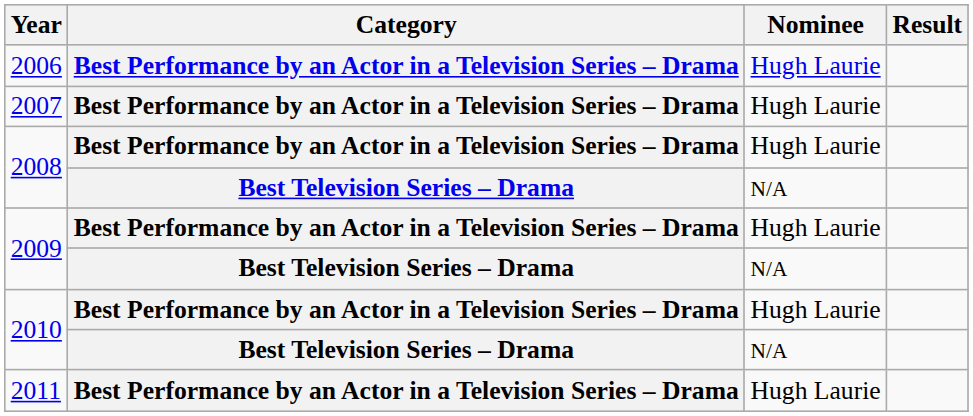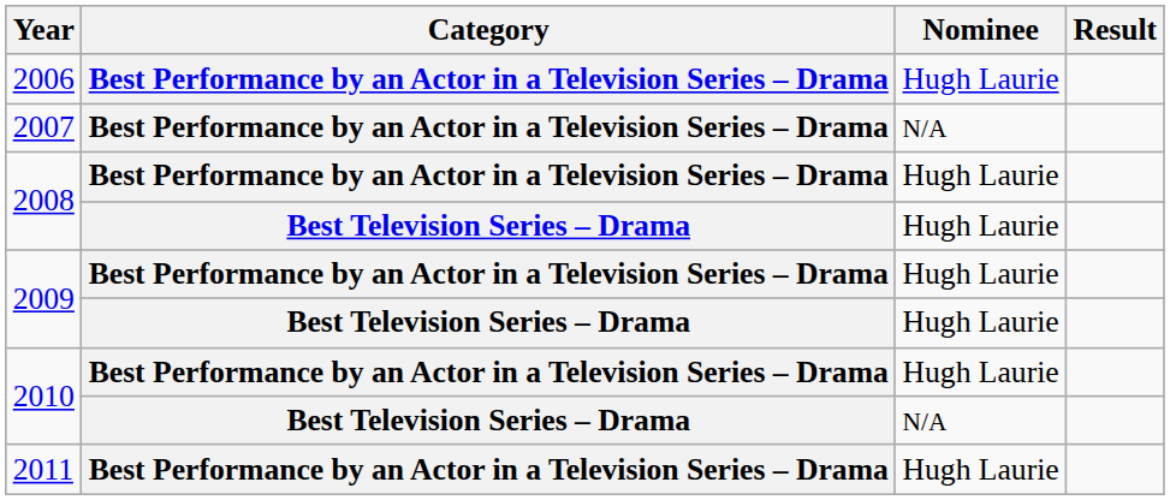2007 | Nominee: Hugh Laurie -> N/A
2008 / Best Television Series – Drama | Nominee: N/A -> Hugh Laurie
2009 / Best Television Series – Drama | Nominee: N/A -> Hugh Laurie
